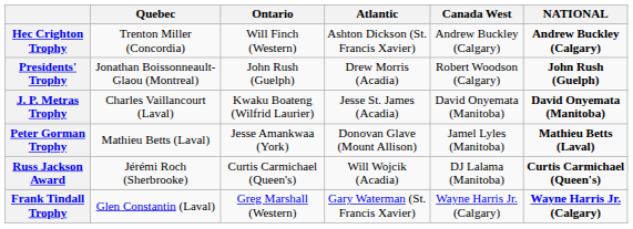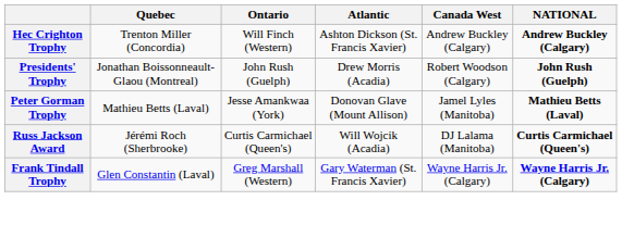- row: J. P. Metras Trophy | Charles Vaillancourt (Laval) | Kwaku Boateng (Wilfrid Laurier) | Jesse St. James (Acadia) | David Onyemata (Manitoba) | David Onyemata (Manitoba)
